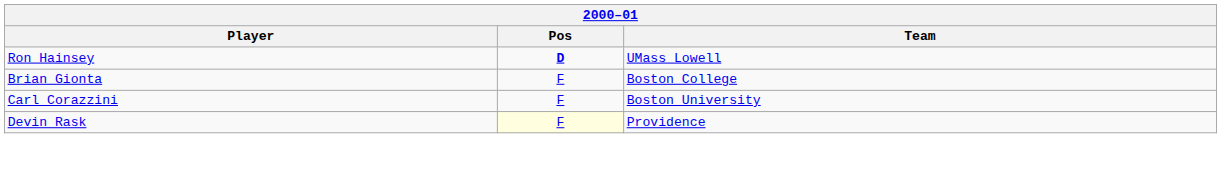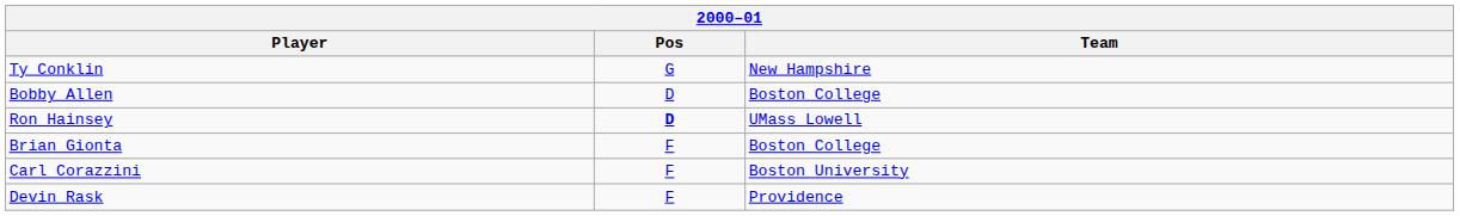+ row: Ty Conklin | G | New Hampshire
+ row: Bobby Allen | D | Boston College
Devin Rask | Pos: lightyellow background -> no background
